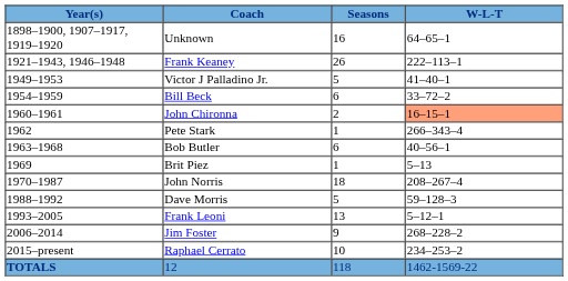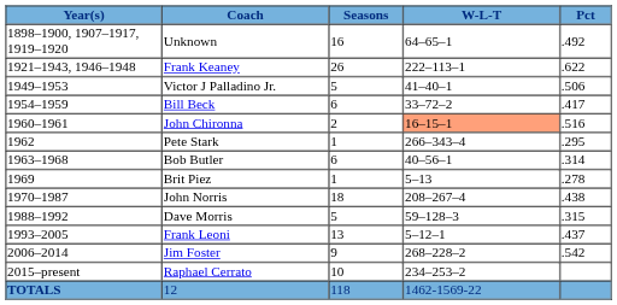+ column: Pct | .492 | .622 | .506 | .417 | .516 | .295 | .314 | .278 | .438 | .315 | .437 | .542
